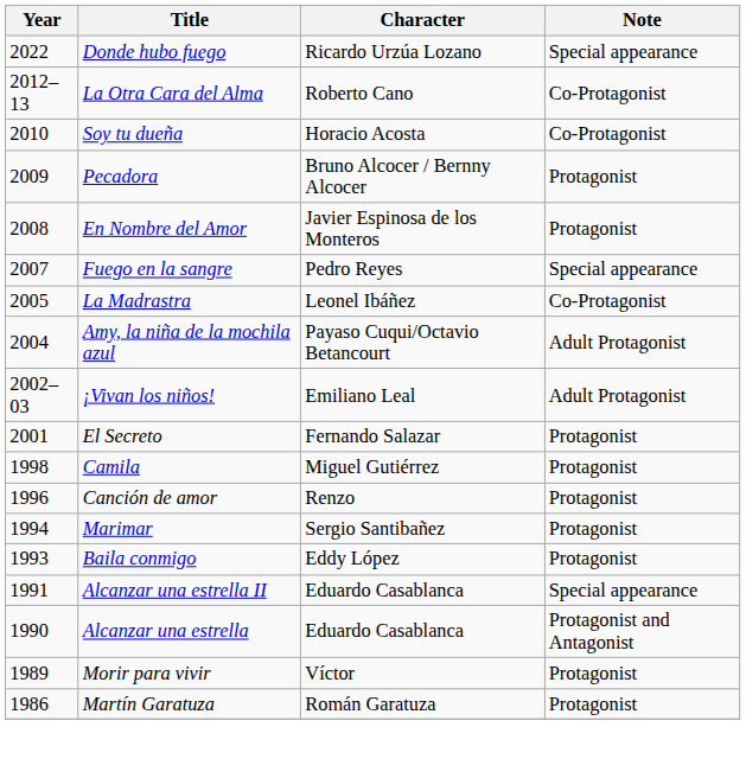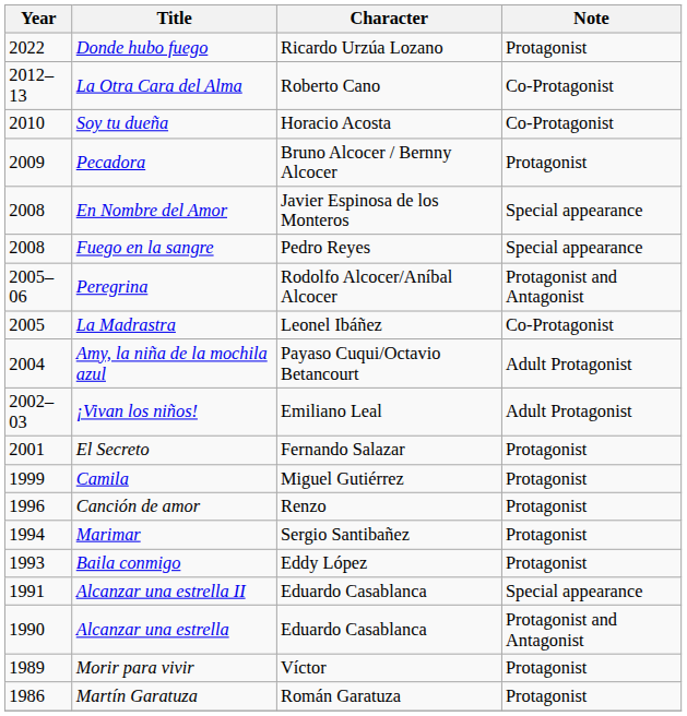Donde hubo fuego | Note: Special appearance -> Protagonist
En Nombre del Amor | Note: Protagonist -> Special appearance
Fuego en la sangre | Year: 2007 -> 2008
+ row: 2005–06 | Peregrina | Rodolfo Alcocer/Aníbal Alcocer | Protagonist and Antagonist
Camila | Year: 1998 -> 1999
